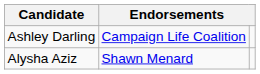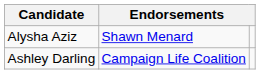rows swapped: Ashley Darling <-> Alysha Aziz
